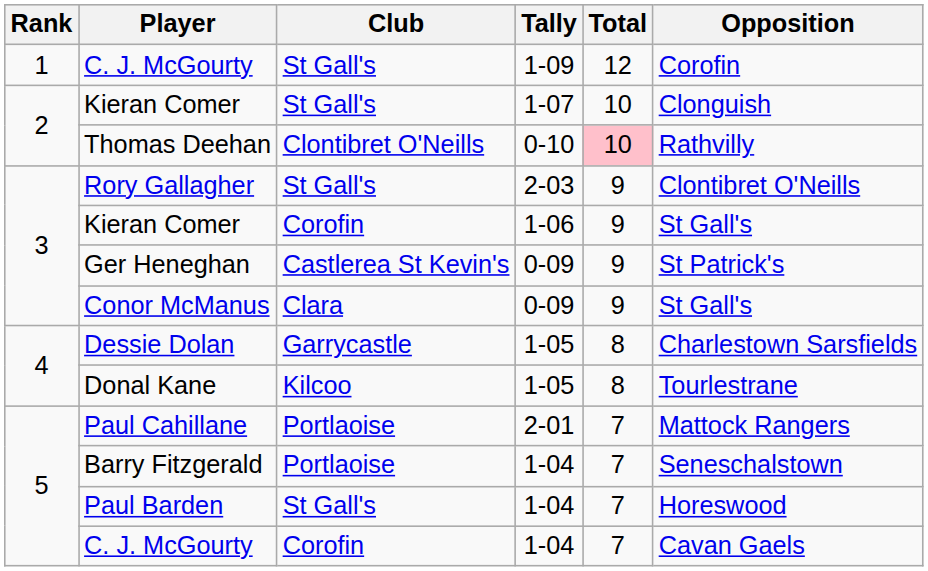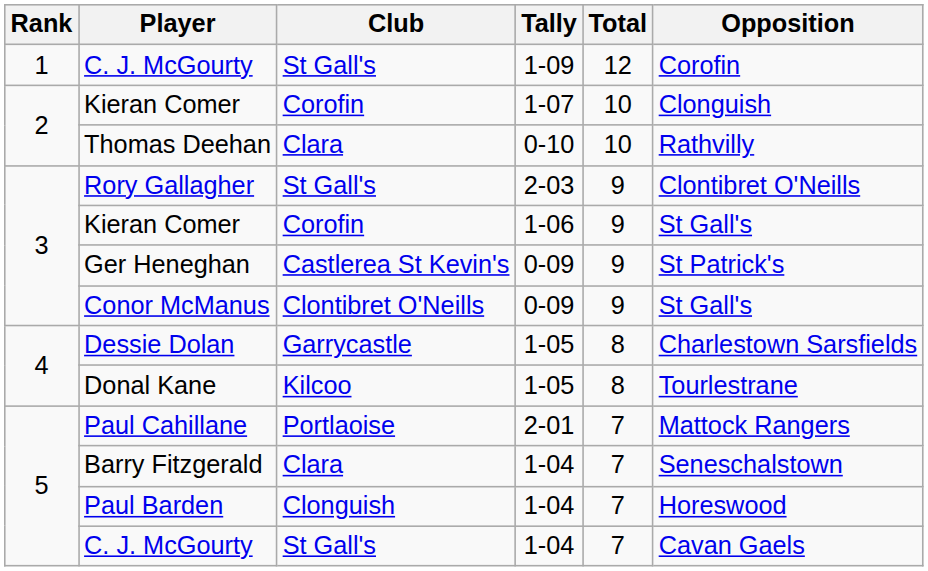Kieran Comer / 1-07 | Club: St Gall's -> Corofin
Thomas Deehan | Club: Clontibret O'Neills -> Clara
Thomas Deehan | Total: pink background -> no background
Conor McManus | Club: Clara -> Clontibret O'Neills
Barry Fitzgerald | Club: Portlaoise -> Clara
Paul Barden | Club: St Gall's -> Clonguish
C. J. McGourty / 1-04 | Club: Corofin -> St Gall's
